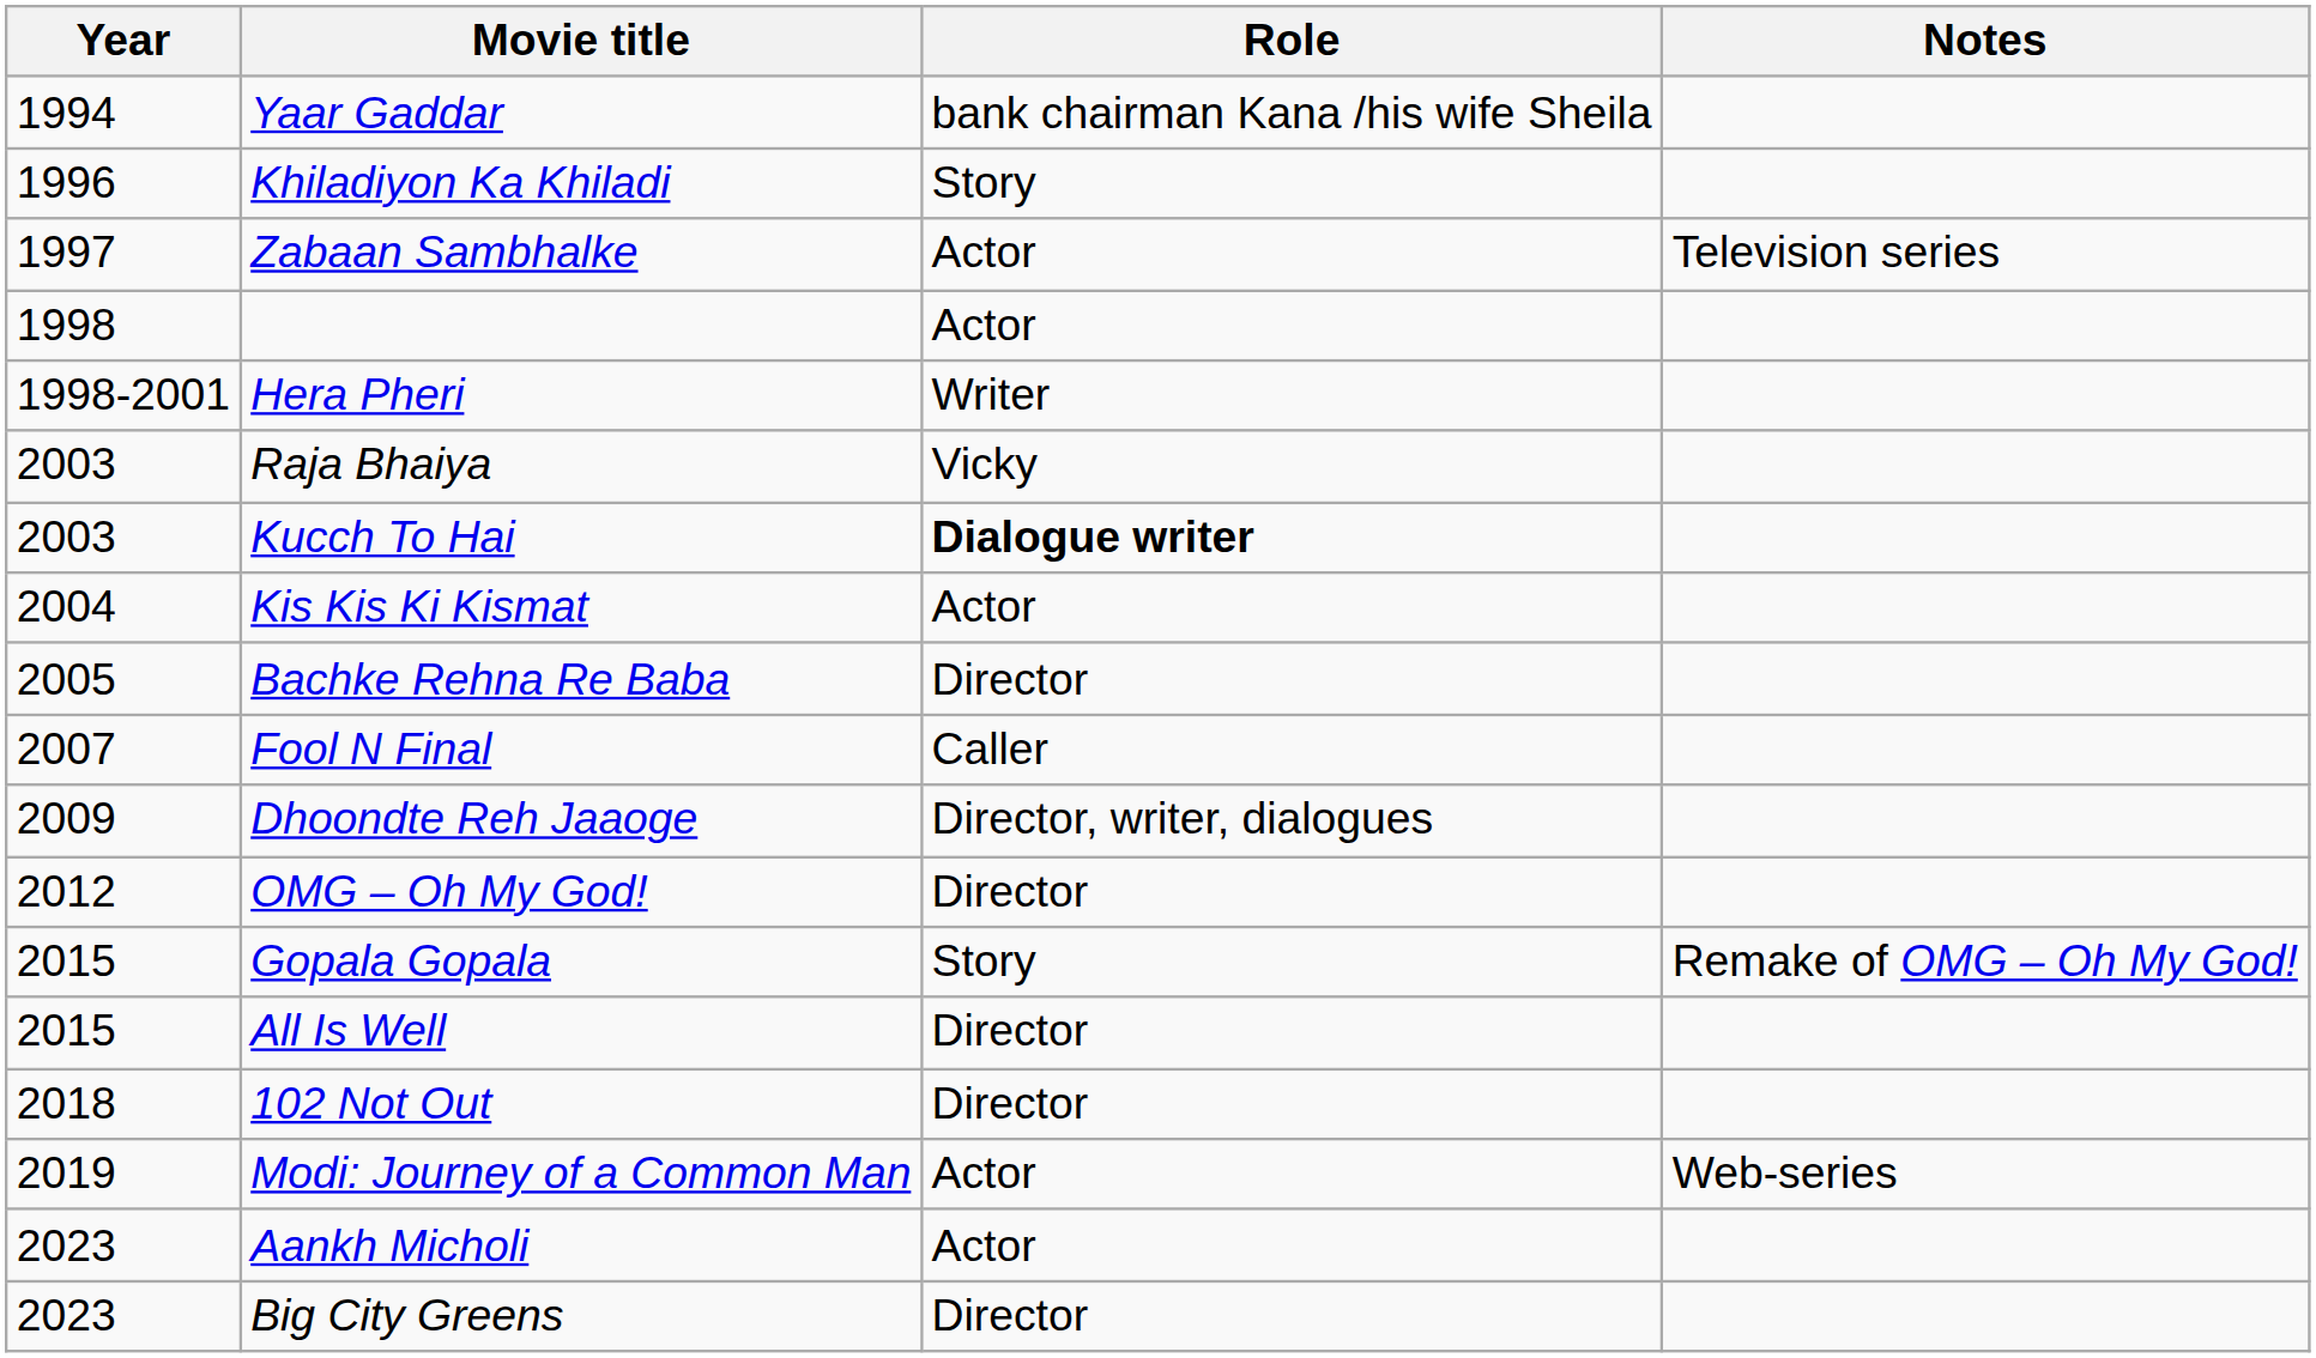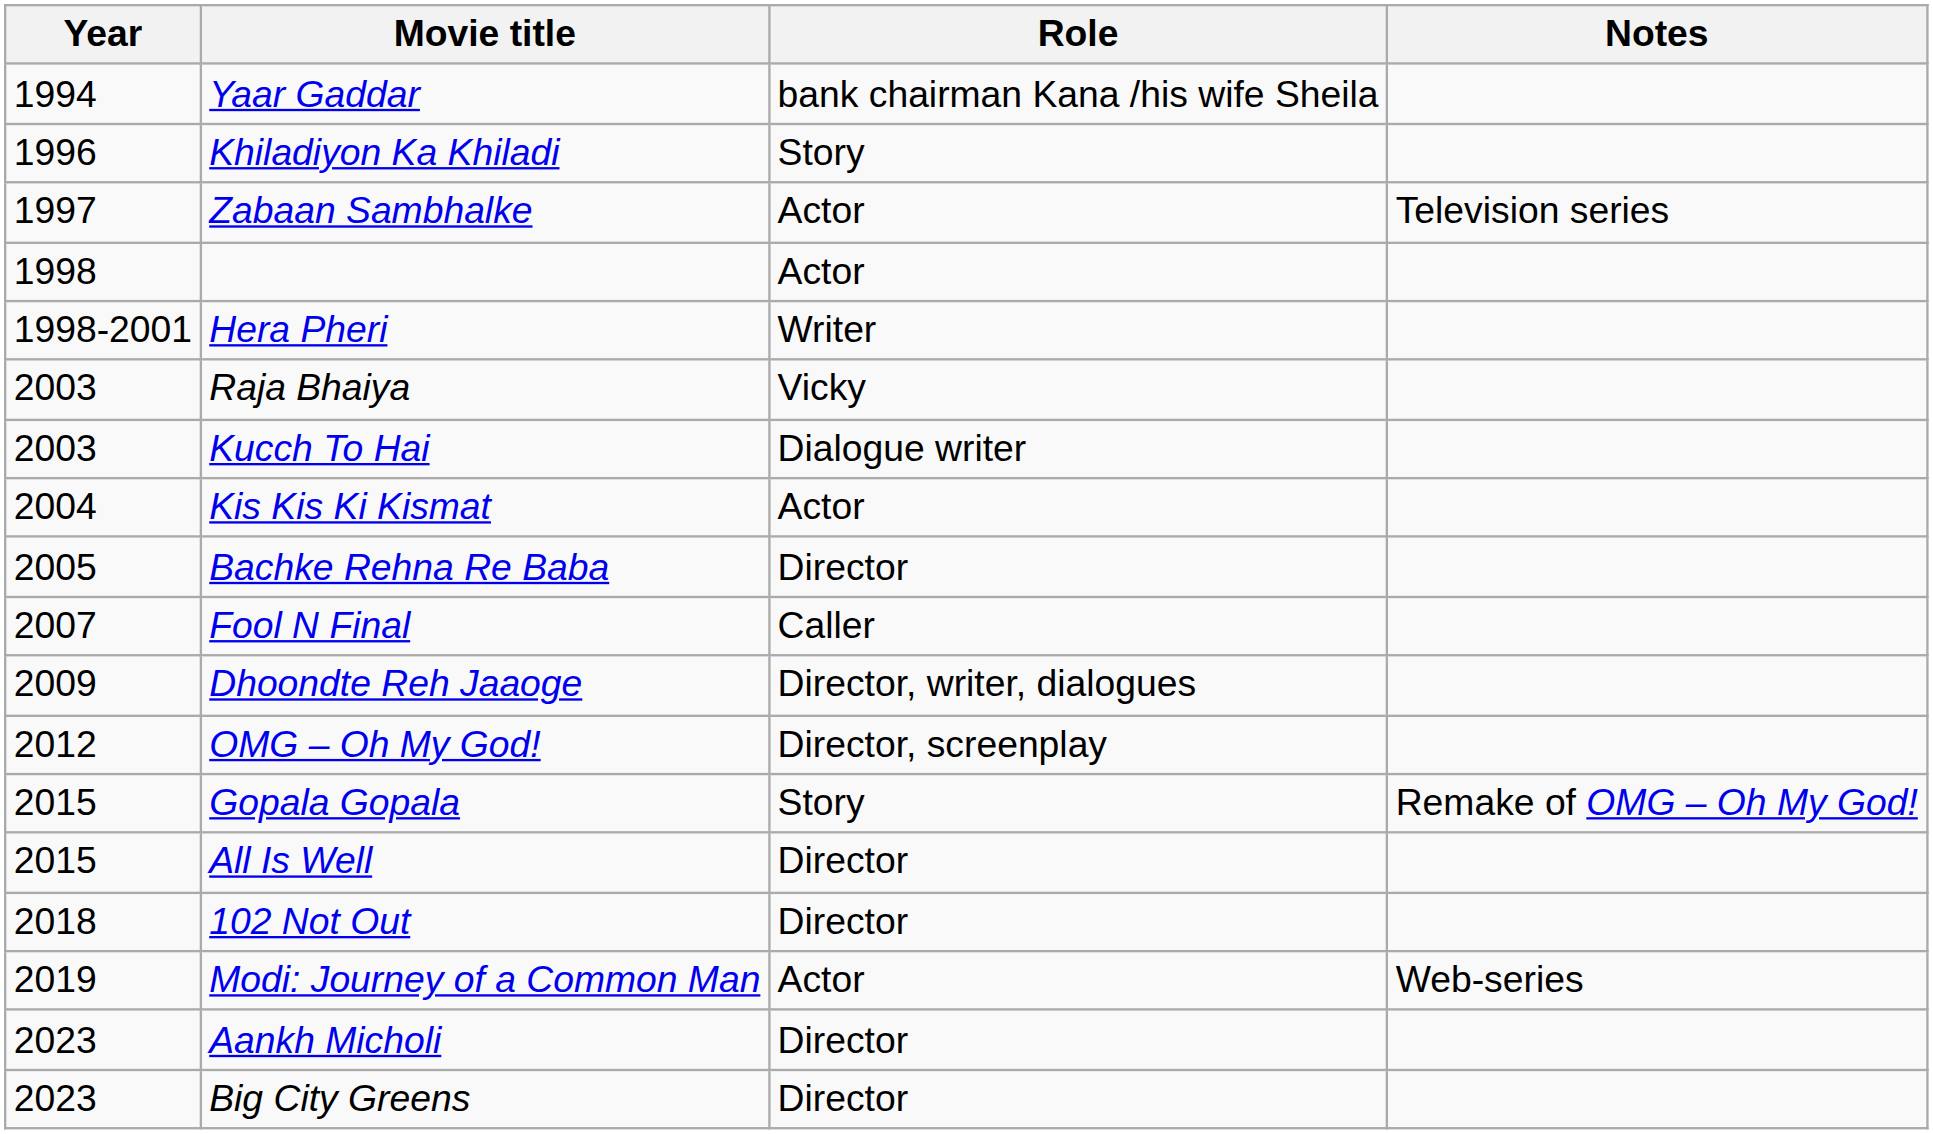Kucch To Hai | Role: bold -> normal
OMG – Oh My God! | Role: Director -> Director, screenplay
Aankh Micholi | Role: Actor -> Director
